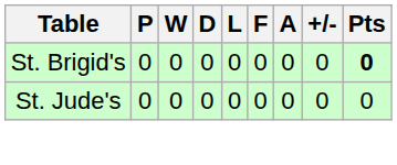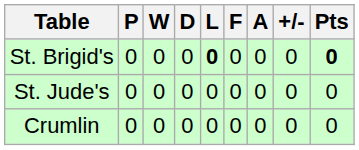St. Brigid's | L: normal -> bold
+ row: Crumlin | 0 | 0 | 0 | 0 | 0 | 0 | 0 | 0
